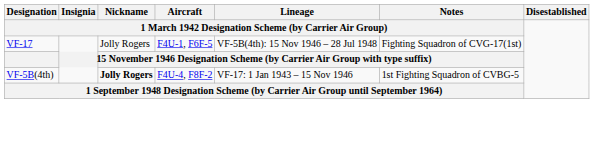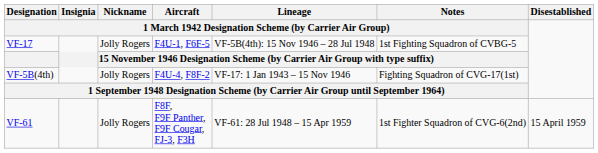VF-17 | column 6: Fighting Squadron of CVG-17(1st) -> 1st Fighting Squadron of CVBG-5
VF-5B(4th) | column 3: bold -> normal
VF-5B(4th) | column 6: 1st Fighting Squadron of CVBG-5 -> Fighting Squadron of CVG-17(1st)
+ row: VF-61 | Jolly Rogers | F8F, F9F Panther, F9F Cougar, FJ-3, F3H | VF-61: 28 Jul 1948 – 15 Apr 1959 | 1st Fighter Squadron of CVG-6(2nd) | 15 April 1959
